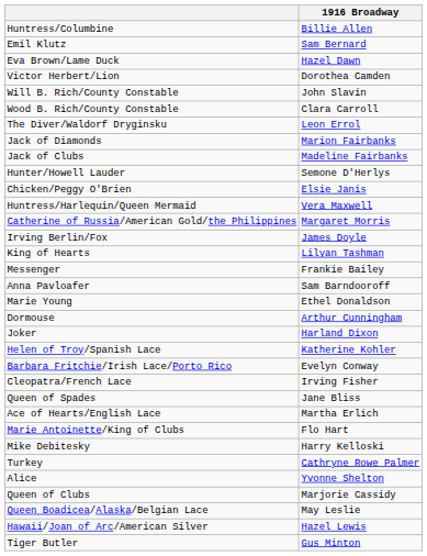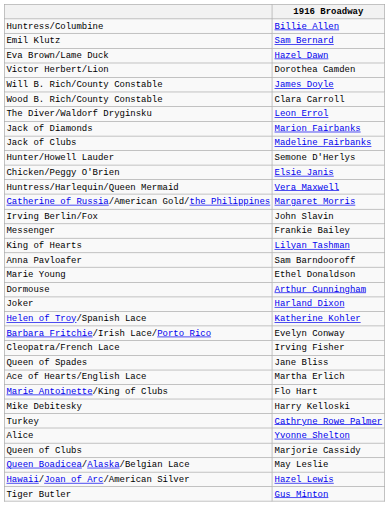Will B. Rich/County Constable | 1916 Broadway: John Slavin -> James Doyle
Irving Berlin/Fox | 1916 Broadway: James Doyle -> John Slavin
rows swapped: King of Hearts <-> Messenger
